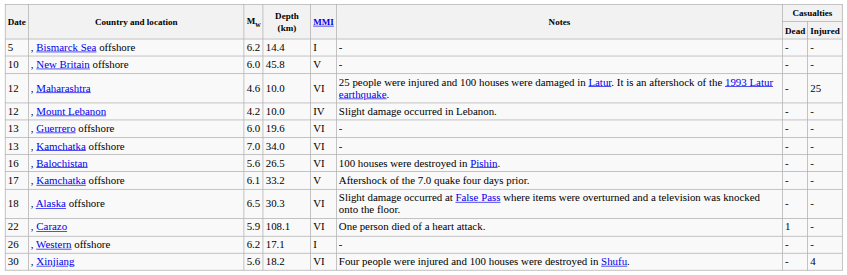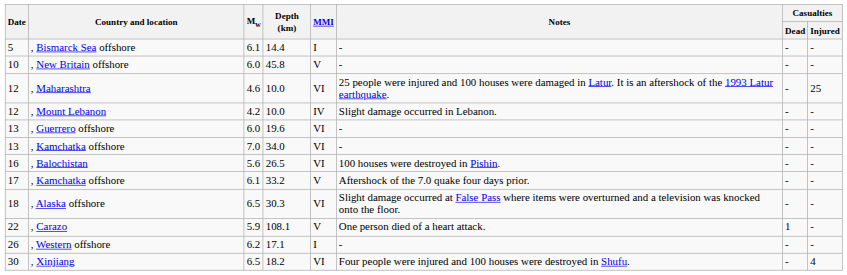, Bismarck Sea offshore | Mw: 6.2 -> 6.1
, Carazo | MMI: VI -> V
, Xinjiang | Mw: 5.6 -> 6.5
